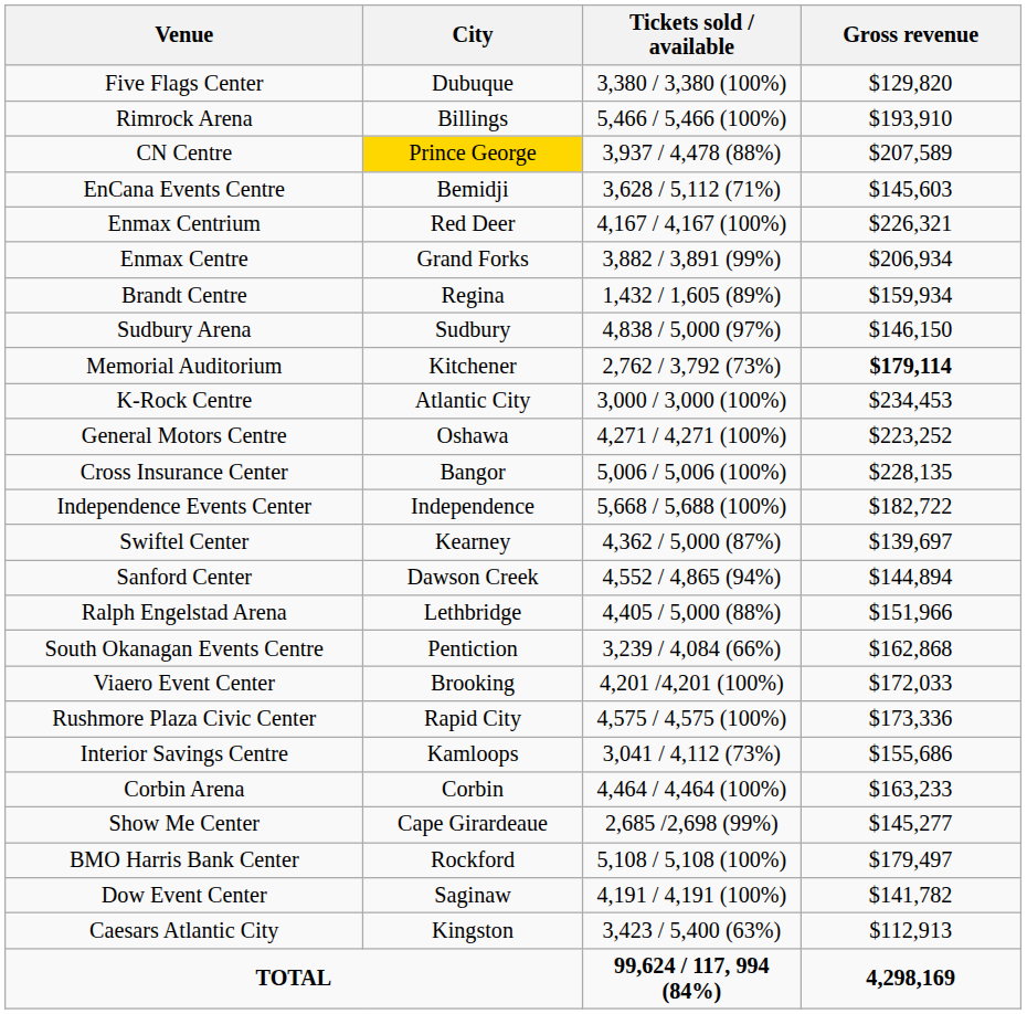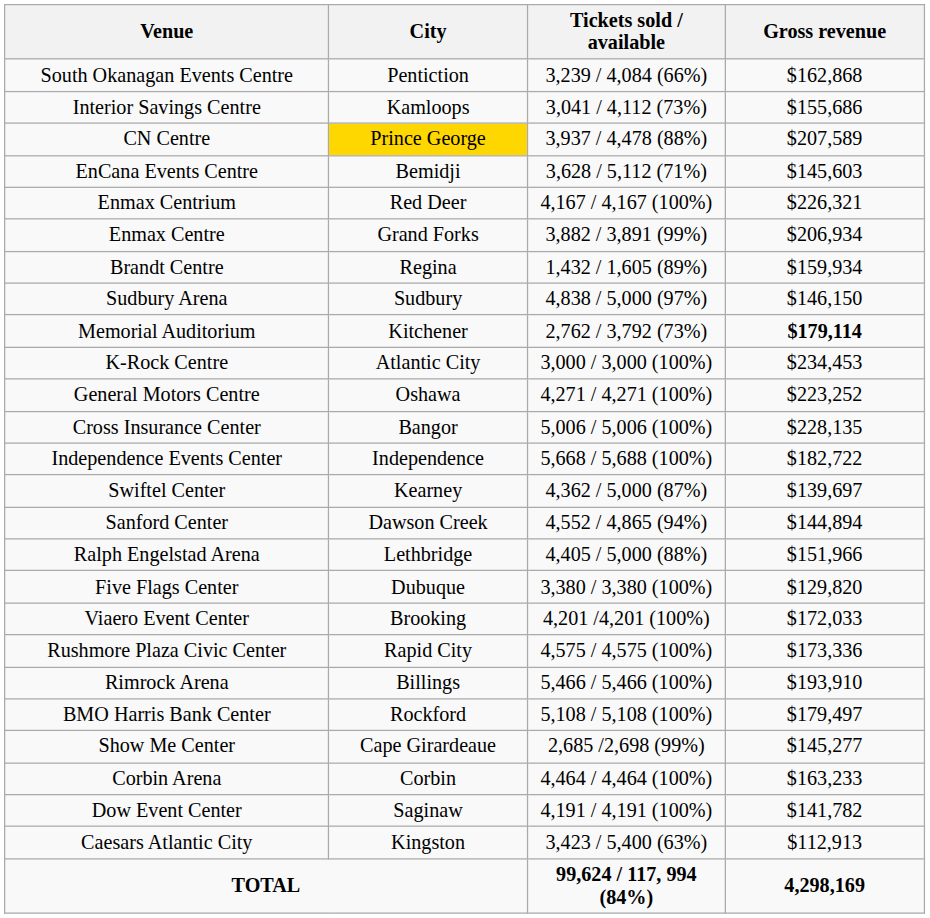rows swapped: South Okanagan Events Centre <-> Five Flags Center
rows swapped: Interior Savings Centre <-> Rimrock Arena
rows swapped: BMO Harris Bank Center <-> Corbin Arena
